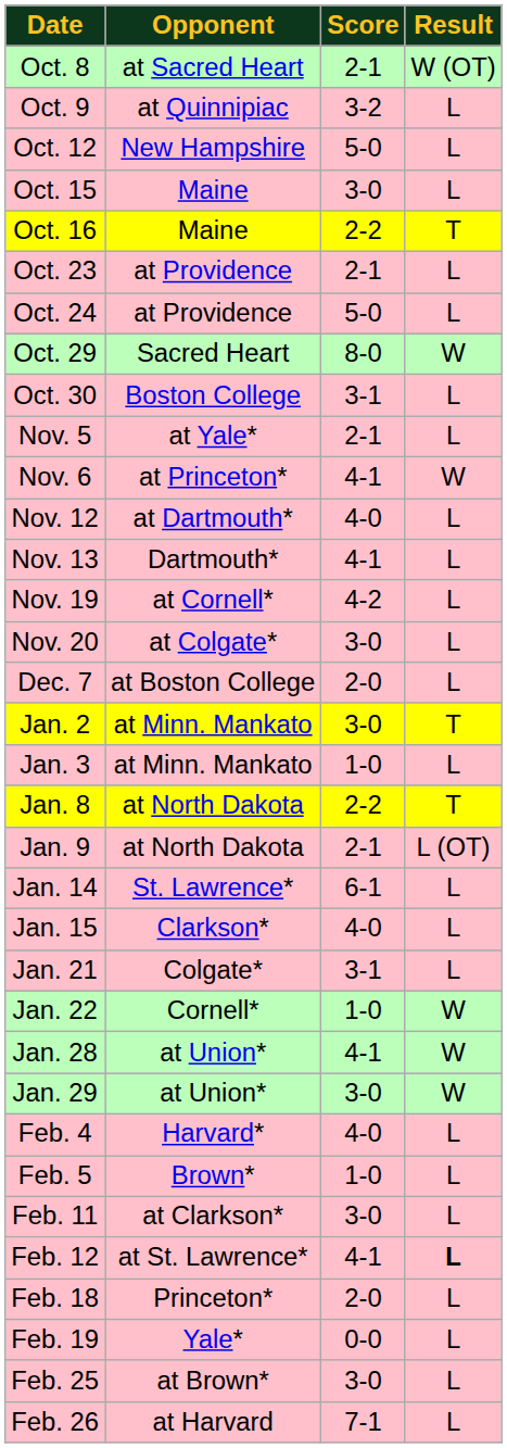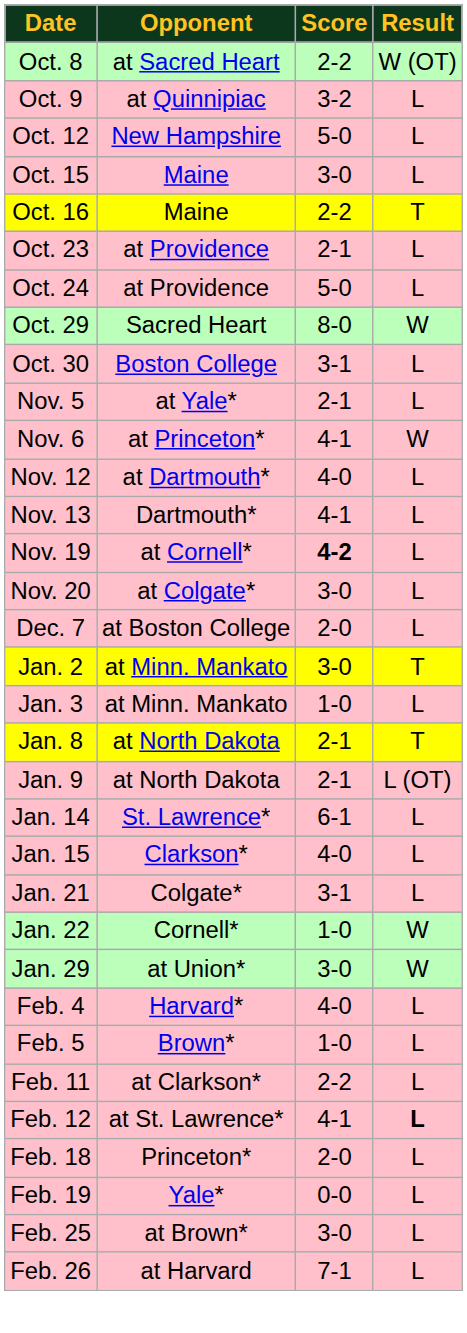Oct. 8 | Score: 2-1 -> 2-2
Nov. 19 | Score: normal -> bold
Jan. 8 | Score: 2-2 -> 2-1
- row: Jan. 28 | at Union* | 4-1 | W
Feb. 11 | Score: 3-0 -> 2-2
